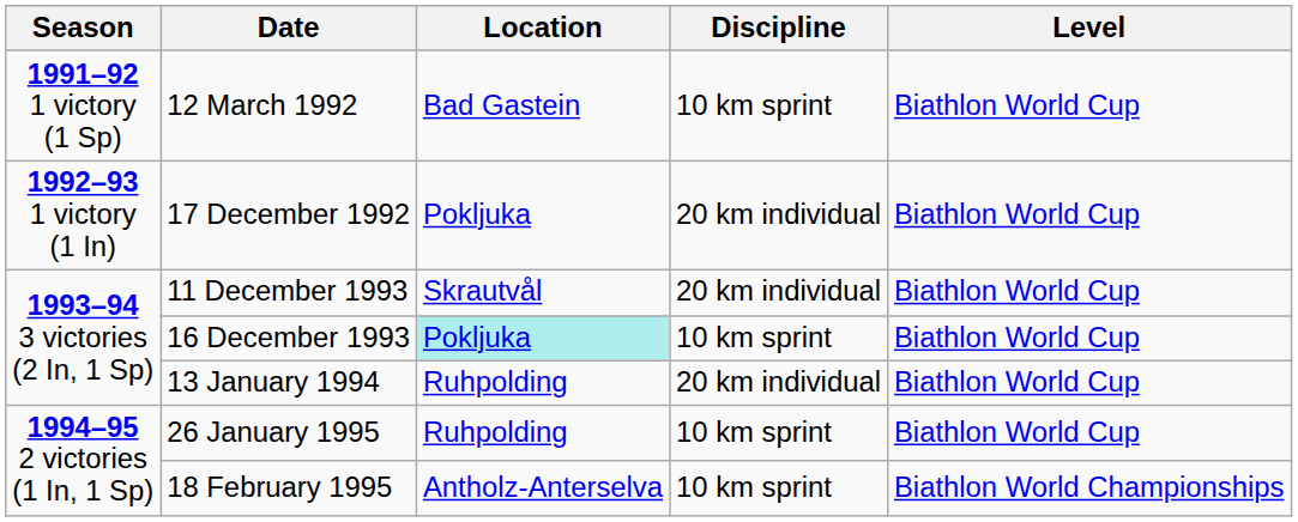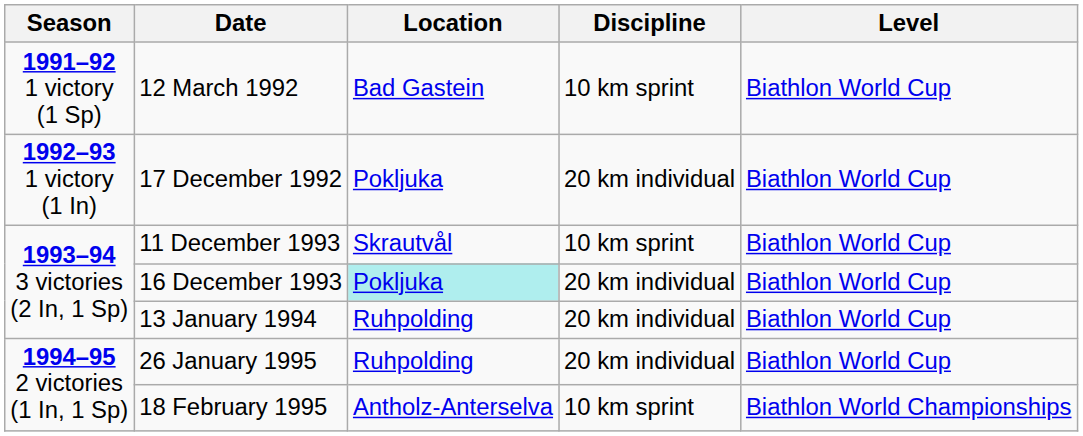11 December 1993 | Discipline: 20 km individual -> 10 km sprint
16 December 1993 | Discipline: 10 km sprint -> 20 km individual
26 January 1995 | Discipline: 10 km sprint -> 20 km individual
